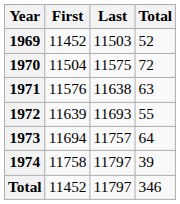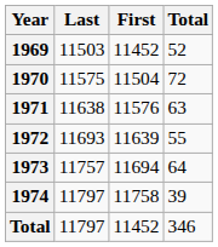columns swapped: First <-> Last
